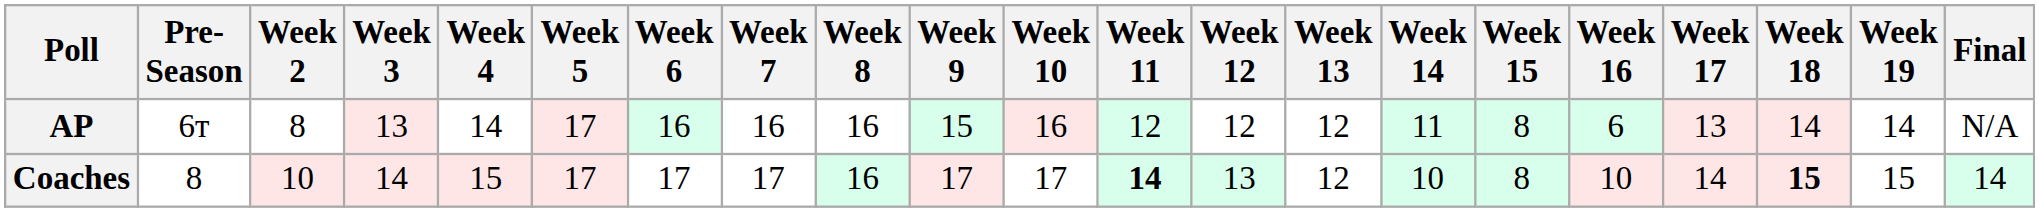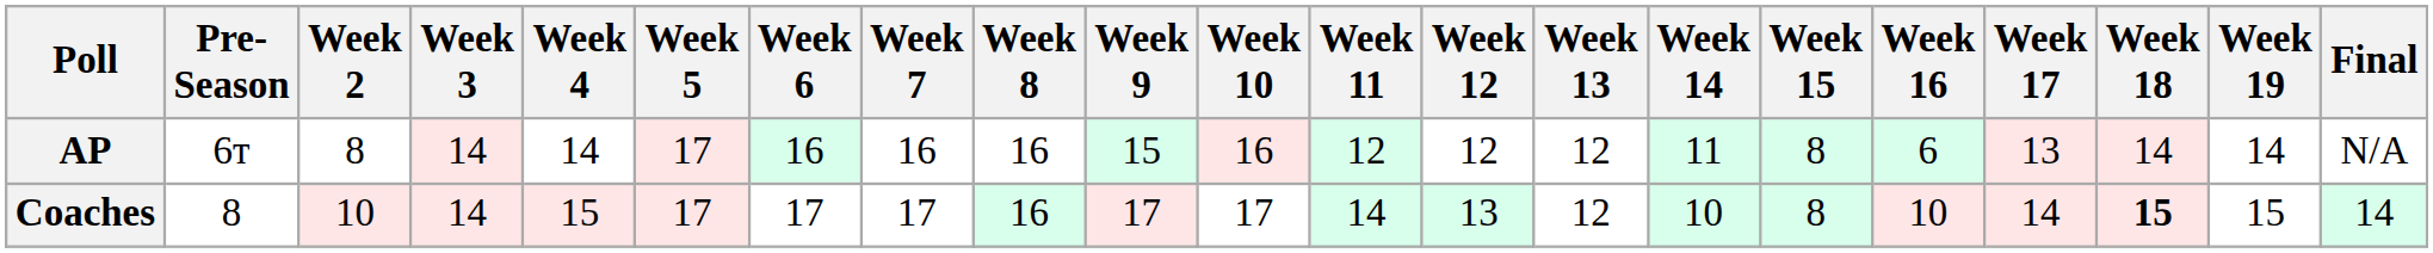AP | Week 3: 13 -> 14
Coaches | Week 11: bold -> normal
